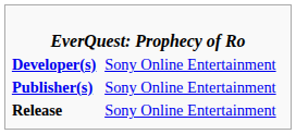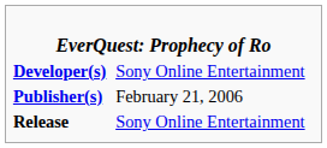Publisher(s) | column 2: Sony Online Entertainment -> February 21, 2006
